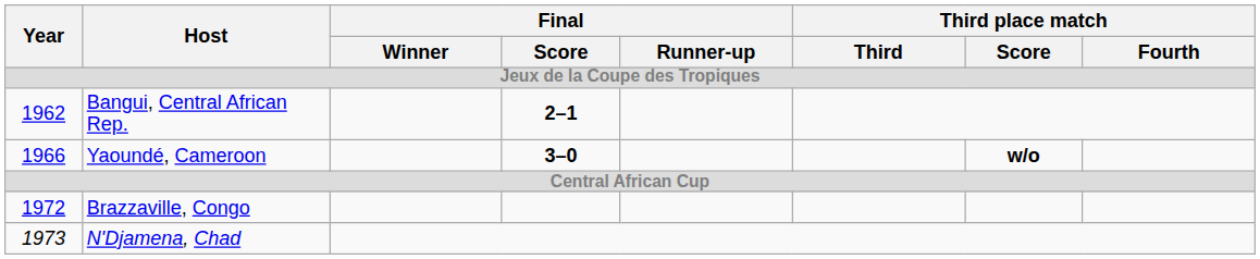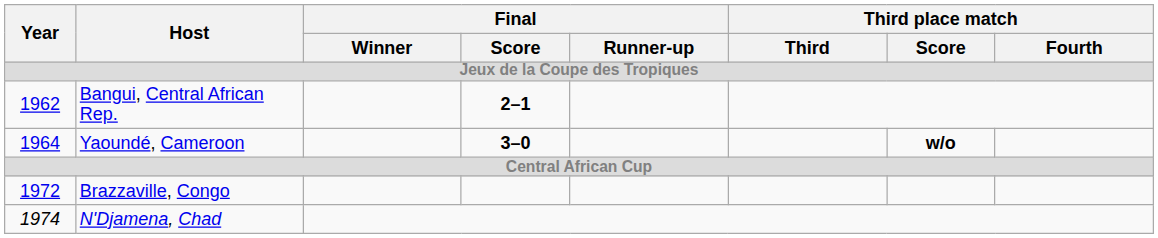Yaoundé, Cameroon | Year: 1966 -> 1964
N'Djamena, Chad | Year: 1973 -> 1974
